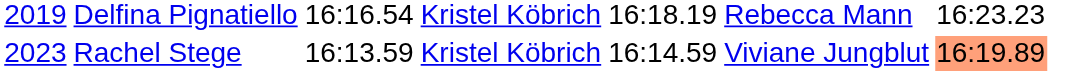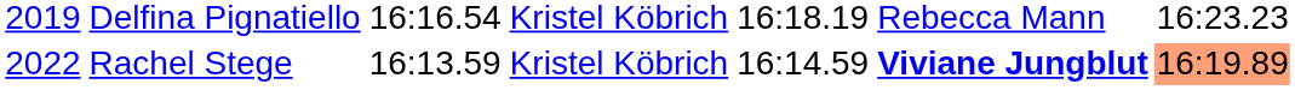Rachel Stege | column 1: 2023 -> 2022
Rachel Stege | column 6: normal -> bold
